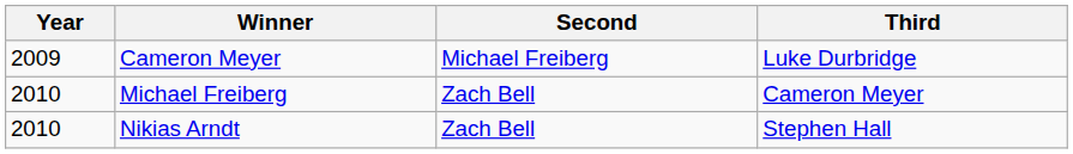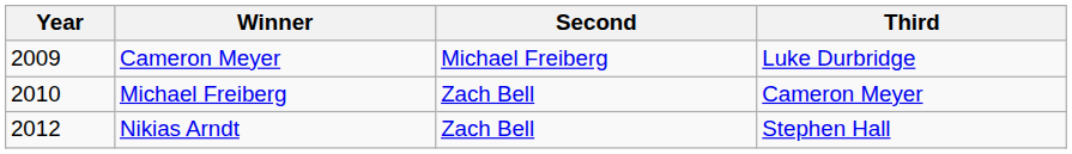Nikias Arndt | Year: 2010 -> 2012
